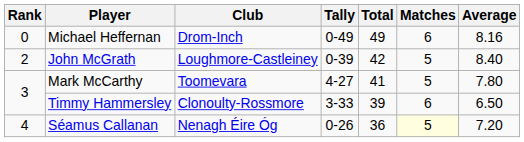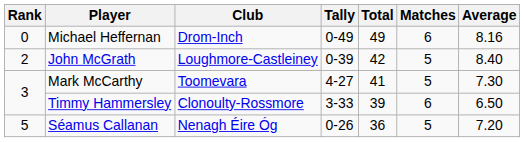Mark McCarthy | Average: 7.80 -> 7.30
Séamus Callanan | Rank: 4 -> 5
Séamus Callanan | Matches: lightyellow background -> no background
